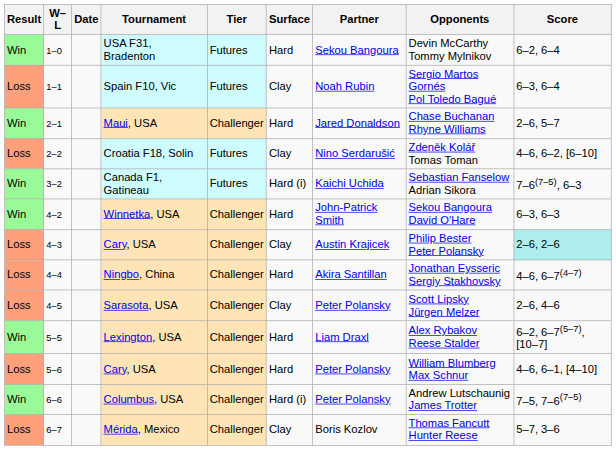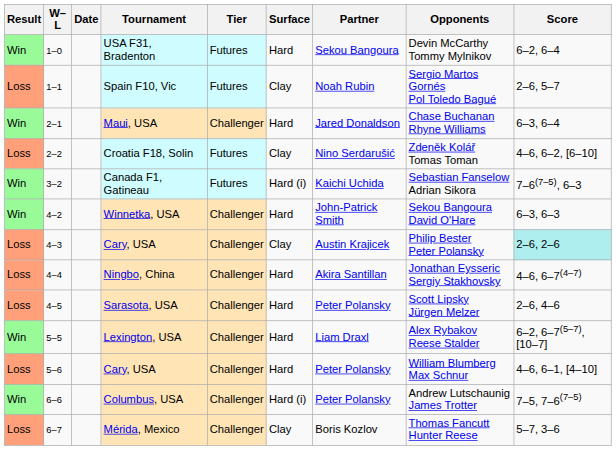Spain F10, Vic | Score: 6–3, 6–4 -> 2–6, 5–7
Maui, USA | Score: 2–6, 5–7 -> 6–3, 6–4
Sarasota, USA | Surface: Clay -> Hard
